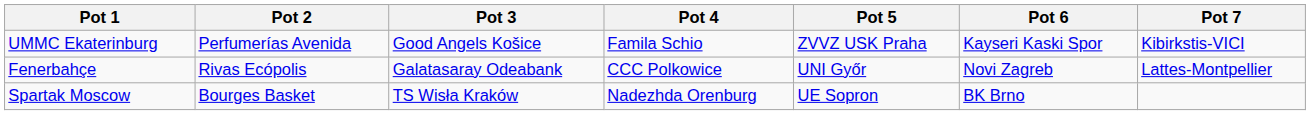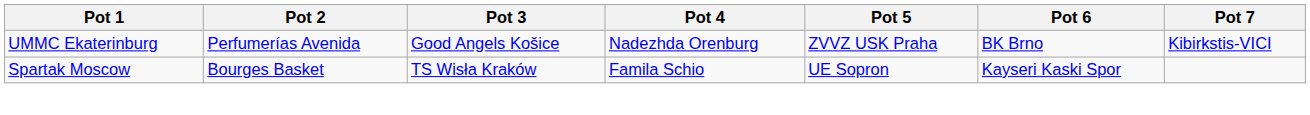UMMC Ekaterinburg | Pot 4: Famila Schio -> Nadezhda Orenburg
UMMC Ekaterinburg | Pot 6: Kayseri Kaski Spor -> BK Brno
- row: Fenerbahçe | Rivas Ecópolis | Galatasaray Odeabank | CCC Polkowice | UNI Győr | Novi Zagreb | Lattes-Montpellier
Spartak Moscow | Pot 4: Nadezhda Orenburg -> Famila Schio
Spartak Moscow | Pot 6: BK Brno -> Kayseri Kaski Spor
